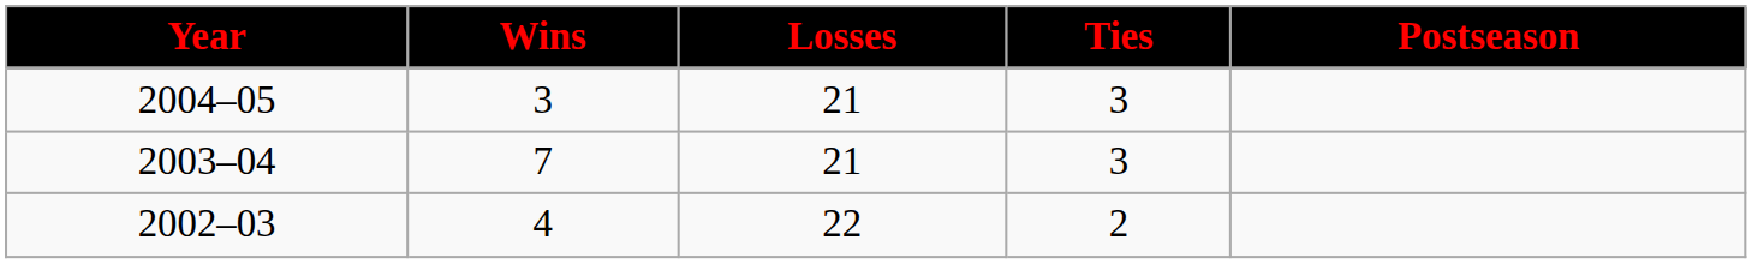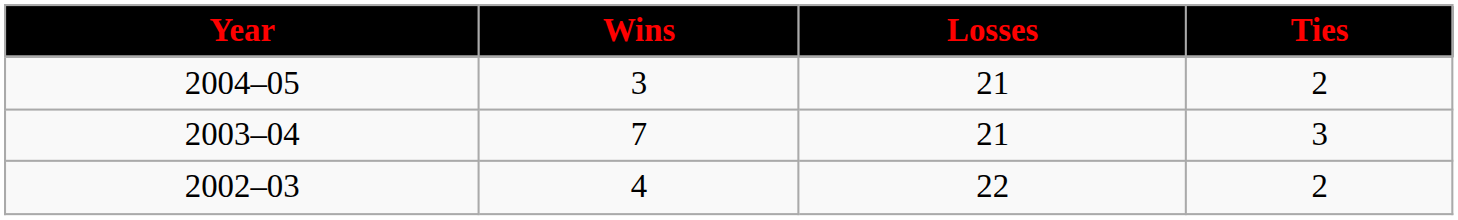- column: Postseason
2004–05 | Ties: 3 -> 2
